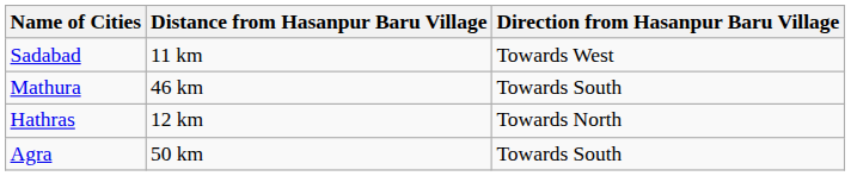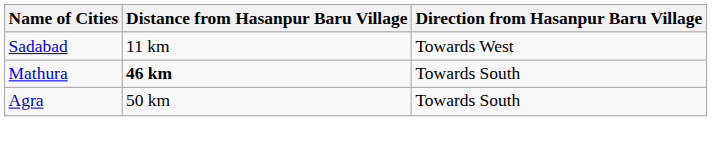Mathura | Distance from Hasanpur Baru Village: normal -> bold
- row: Hathras | 12 km | Towards North
